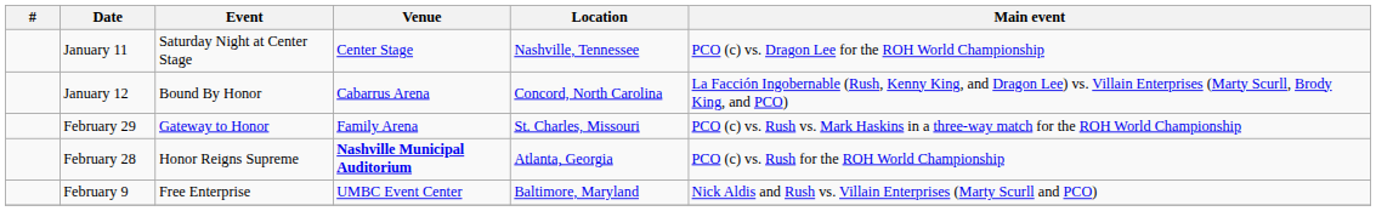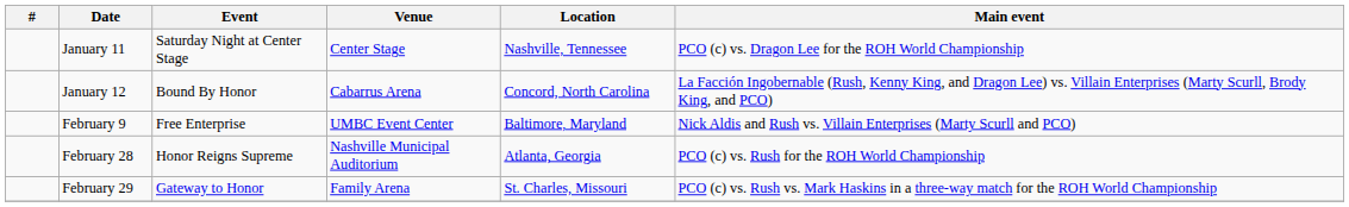rows swapped: February 9 <-> February 29
February 28 | Venue: bold -> normal
